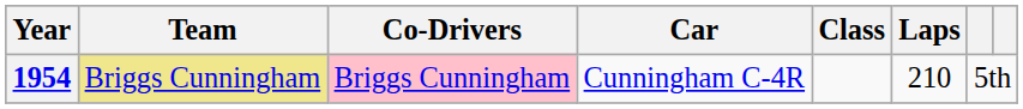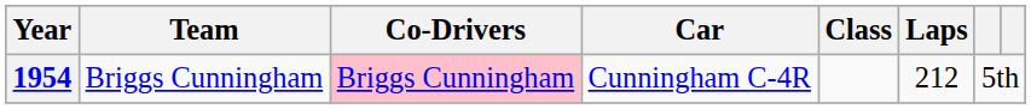1954 | Team: khaki background -> no background
1954 | Laps: 210 -> 212
